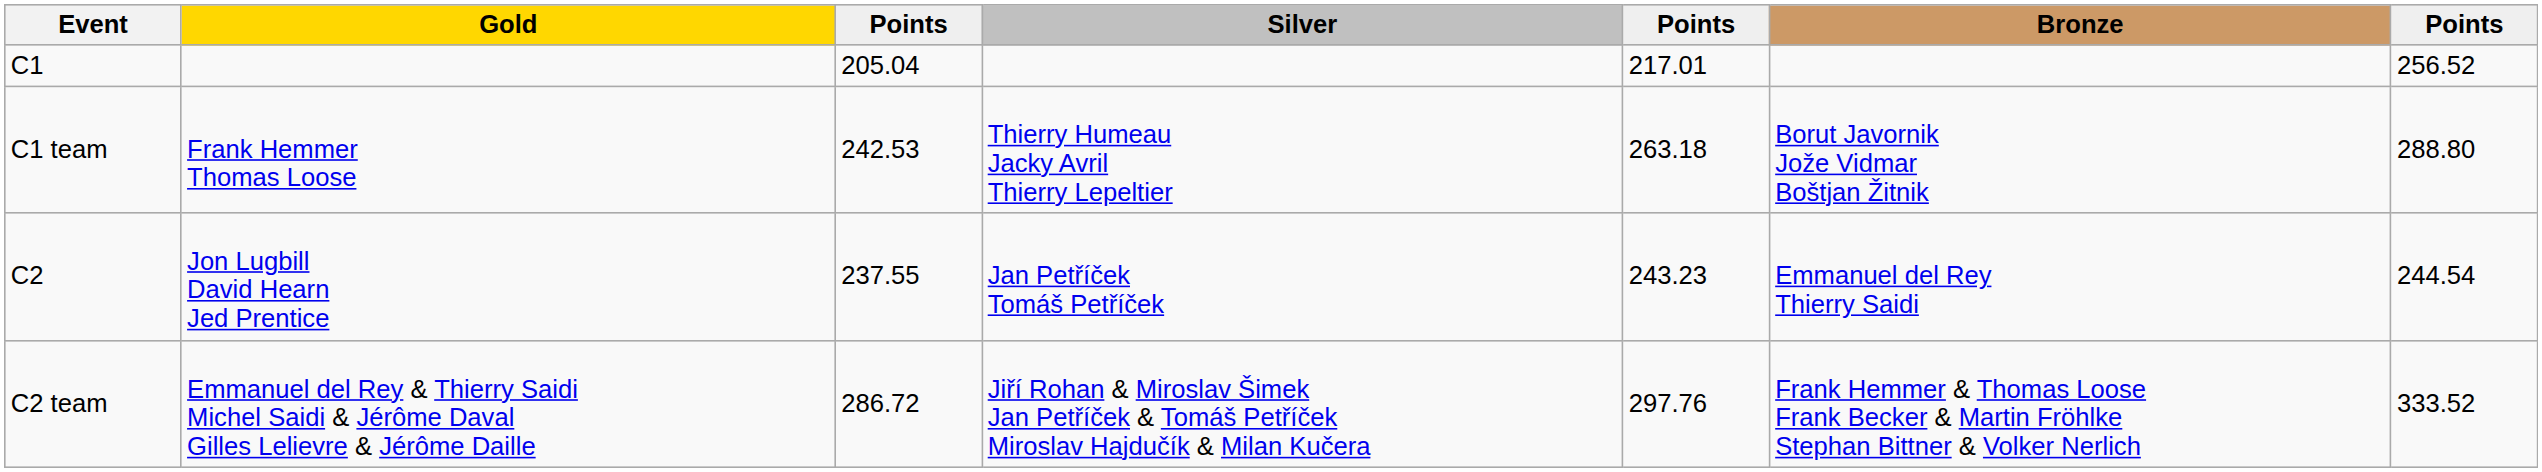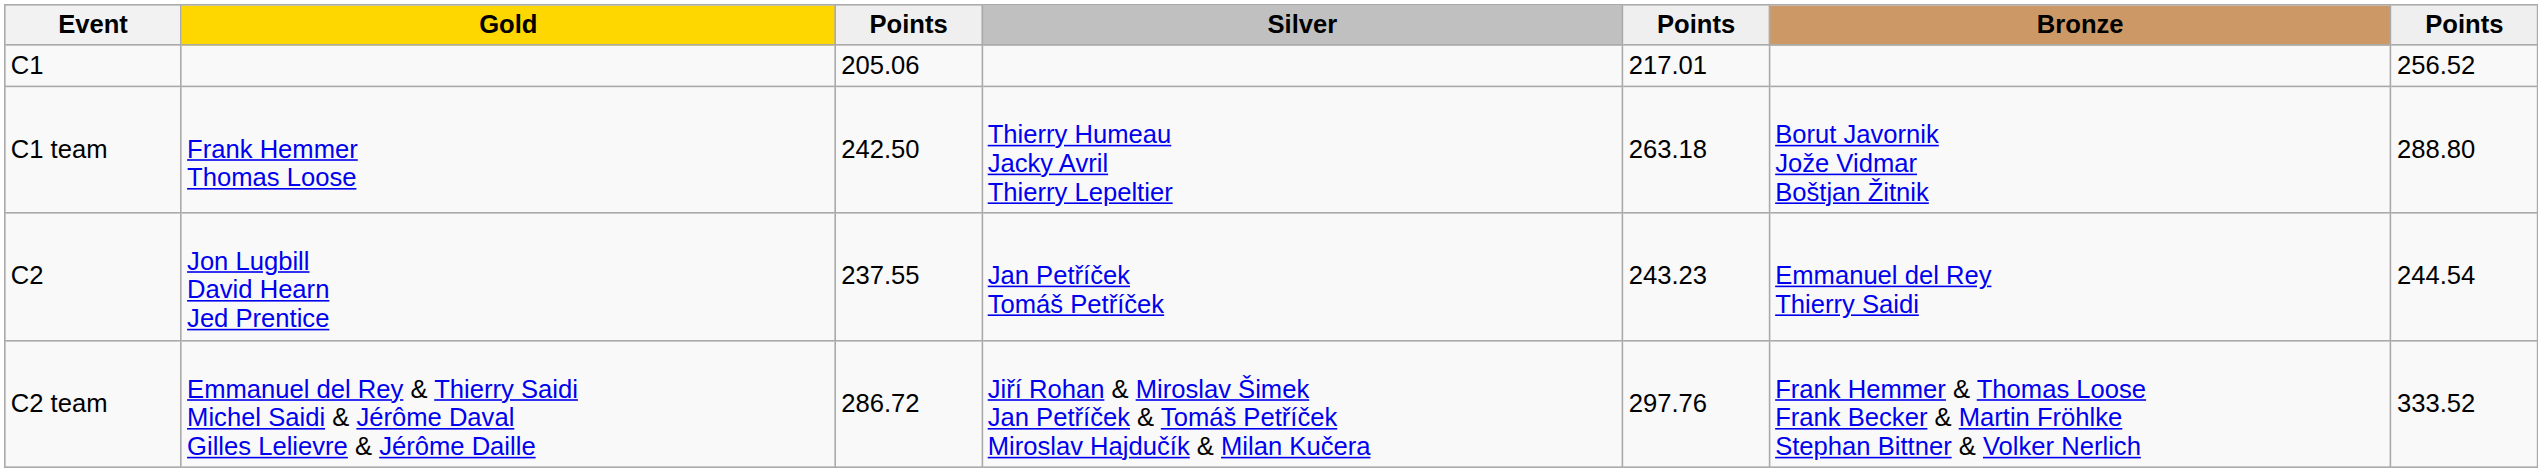C1 | column 3: 205.04 -> 205.06
C1 team | column 3: 242.53 -> 242.50
